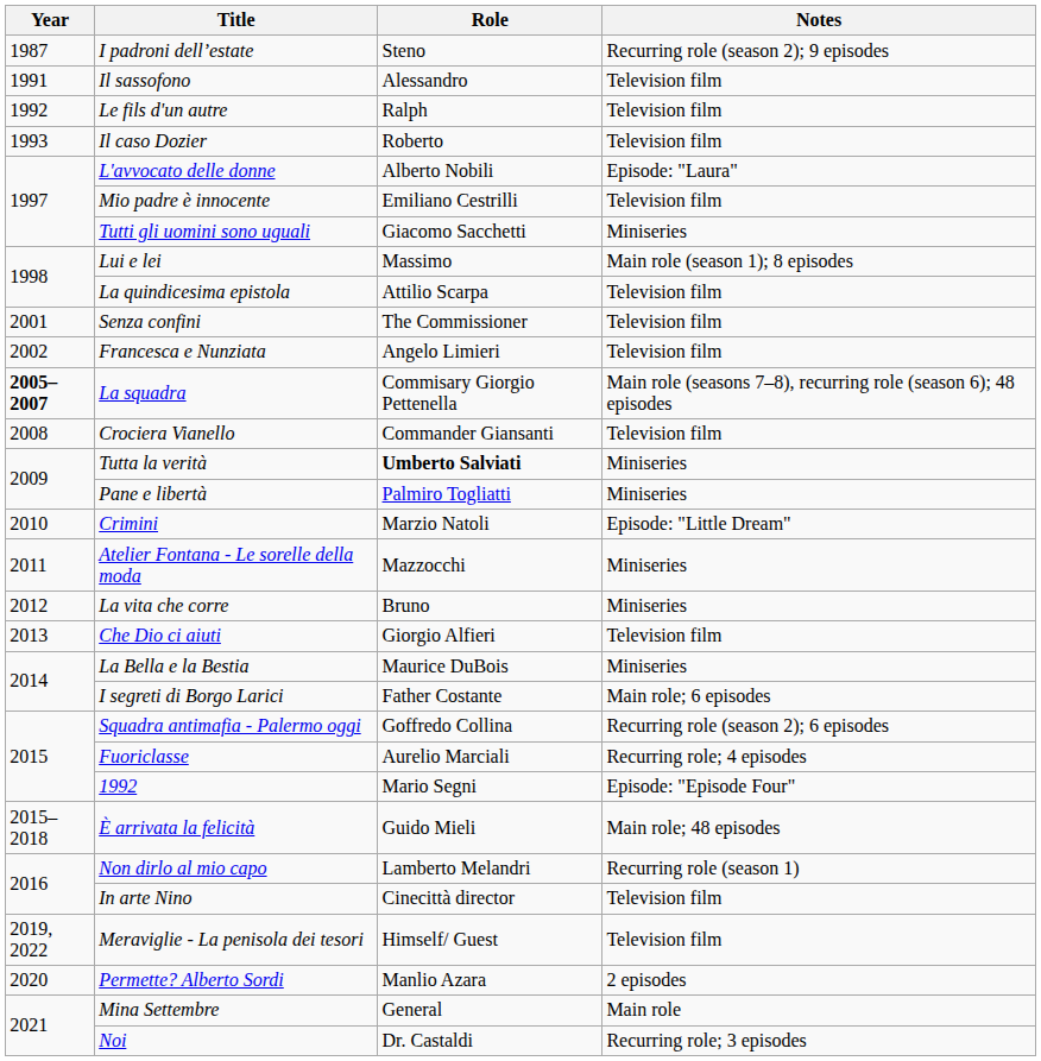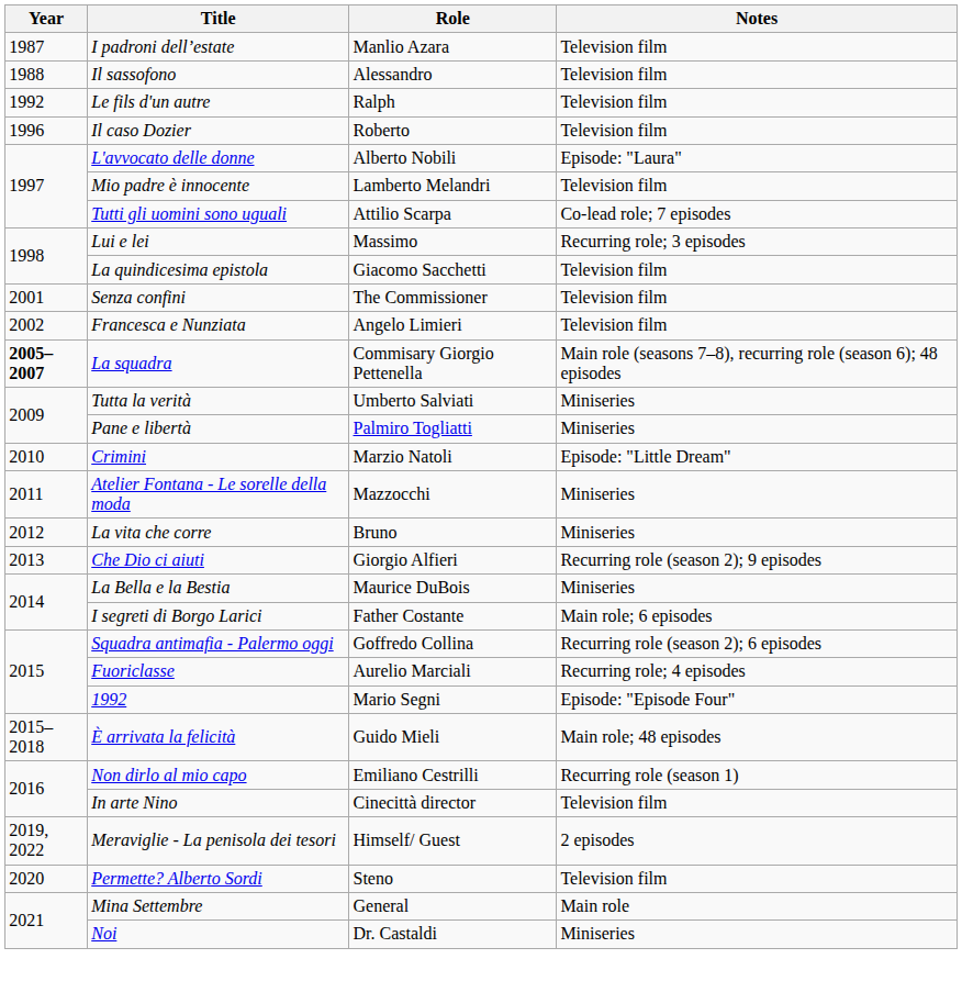I padroni dell’estate | Role: Steno -> Manlio Azara
I padroni dell’estate | Notes: Recurring role (season 2); 9 episodes -> Television film
Il sassofono | Year: 1991 -> 1988
Il caso Dozier | Year: 1993 -> 1996
Mio padre è innocente | Role: Emiliano Cestrilli -> Lamberto Melandri
Tutti gli uomini sono uguali | Role: Giacomo Sacchetti -> Attilio Scarpa
Tutti gli uomini sono uguali | Notes: Miniseries -> Co-lead role; 7 episodes
Lui e lei | Notes: Main role (season 1); 8 episodes -> Recurring role; 3 episodes
La quindicesima epistola | Role: Attilio Scarpa -> Giacomo Sacchetti
- row: 2008 | Crociera Vianello | Commander Giansanti | Television film
Tutta la verità | Role: bold -> normal
Che Dio ci aiuti | Notes: Television film -> Recurring role (season 2); 9 episodes
Non dirlo al mio capo | Role: Lamberto Melandri -> Emiliano Cestrilli
Meraviglie - La penisola dei tesori | Notes: Television film -> 2 episodes
Permette? Alberto Sordi | Role: Manlio Azara -> Steno
Permette? Alberto Sordi | Notes: 2 episodes -> Television film
Noi | Notes: Recurring role; 3 episodes -> Miniseries
